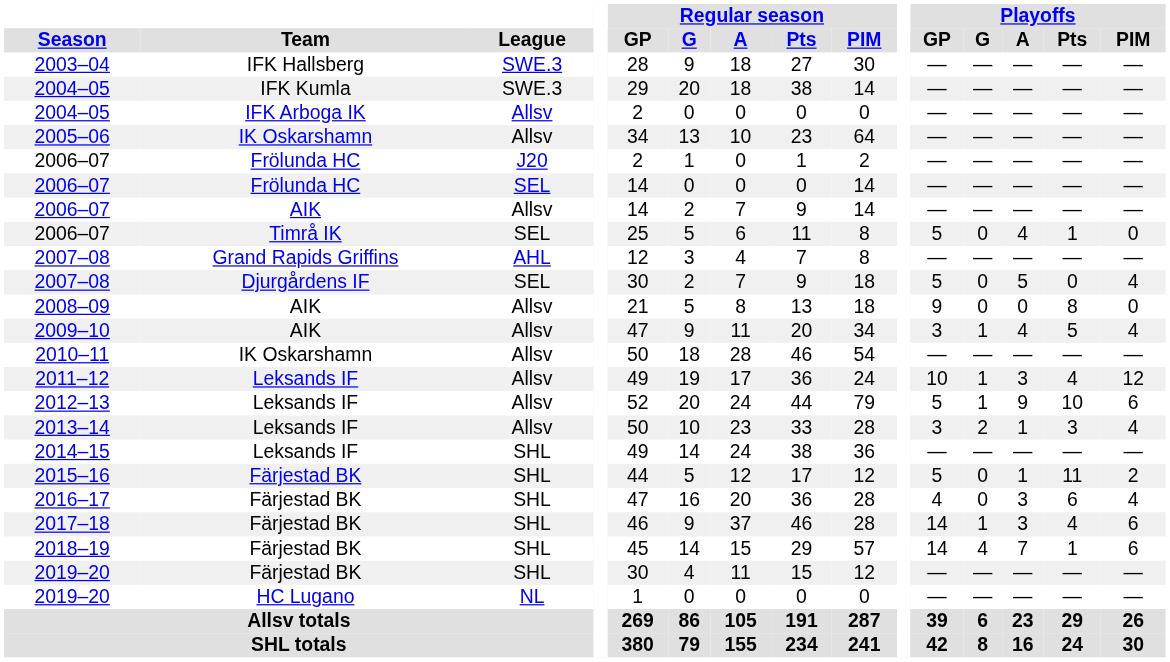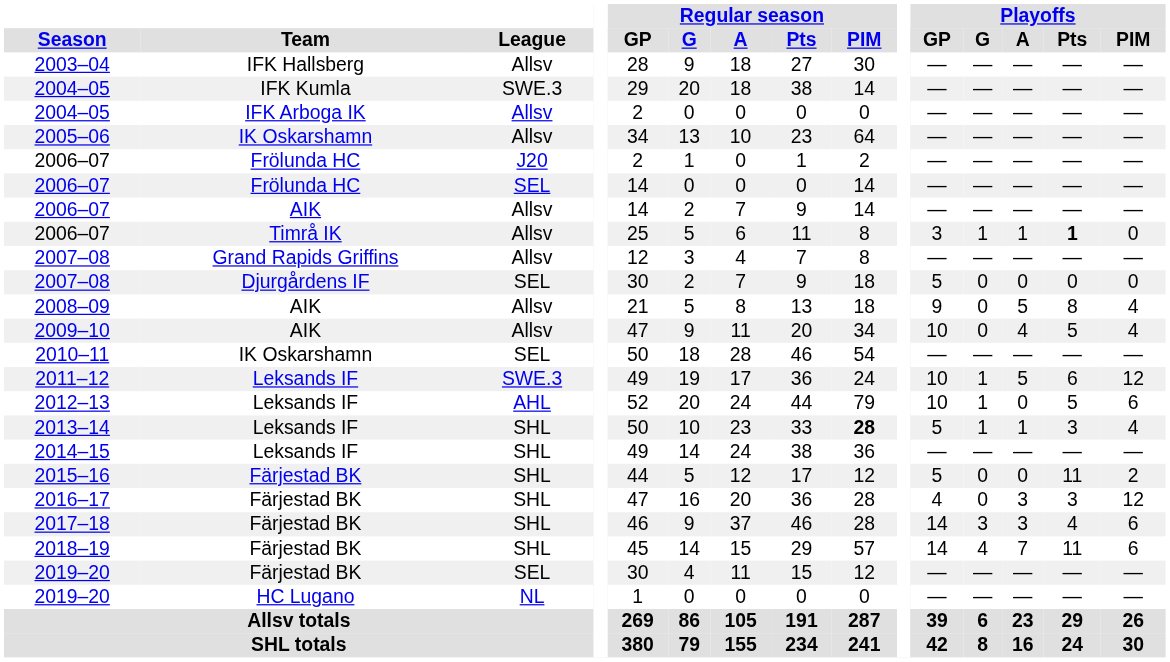2003–04 | League: SWE.3 -> Allsv
2006–07 / Timrå IK | League: SEL -> Allsv
2006–07 / Timrå IK | Playoffs / GP: 5 -> 3
2006–07 / Timrå IK | Playoffs / G: 0 -> 1
2006–07 / Timrå IK | Playoffs / A: 4 -> 1
2006–07 / Timrå IK | Playoffs / Pts: normal -> bold
2007–08 / Grand Rapids Griffins | League: AHL -> Allsv
2007–08 / Djurgårdens IF | Playoffs / A: 5 -> 0
2007–08 / Djurgårdens IF | Playoffs / PIM: 4 -> 0
2008–09 | Playoffs / A: 0 -> 5
2008–09 | Playoffs / PIM: 0 -> 4
2009–10 | Playoffs / GP: 3 -> 10
2009–10 | Playoffs / G: 1 -> 0
2010–11 | League: Allsv -> SEL
2011–12 | League: Allsv -> SWE.3
2011–12 | Playoffs / A: 3 -> 5
2011–12 | Playoffs / Pts: 4 -> 6
2012–13 | League: Allsv -> AHL
2012–13 | Playoffs / GP: 5 -> 10
2012–13 | Playoffs / A: 9 -> 0
2012–13 | Playoffs / Pts: 10 -> 5
2013–14 | League: Allsv -> SHL
2013–14 | Regular season / PIM: normal -> bold
2013–14 | Playoffs / GP: 3 -> 5
2013–14 | Playoffs / G: 2 -> 1
2015–16 | Playoffs / A: 1 -> 0
2016–17 | Playoffs / Pts: 6 -> 3
2016–17 | Playoffs / PIM: 4 -> 12
2017–18 | Playoffs / G: 1 -> 3
2018–19 | Playoffs / Pts: 1 -> 11
2019–20 / Färjestad BK | League: SHL -> SEL
